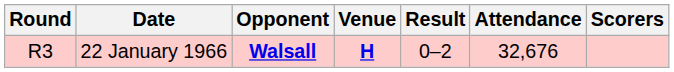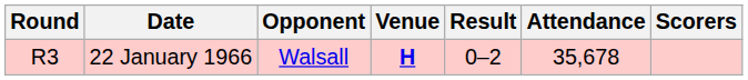22 January 1966 | Opponent: bold -> normal
22 January 1966 | Attendance: 32,676 -> 35,678
